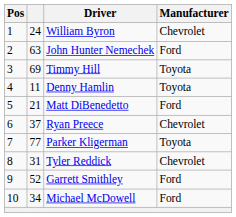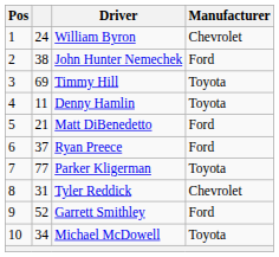John Hunter Nemechek | column 2: 63 -> 38
Ryan Preece | Manufacturer: Chevrolet -> Ford
Michael McDowell | Manufacturer: Ford -> Toyota
